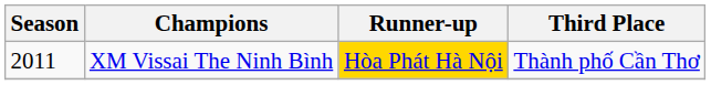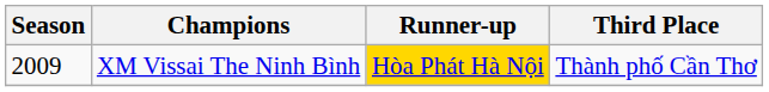XM Vissai The Ninh Bình | Season: 2011 -> 2009
